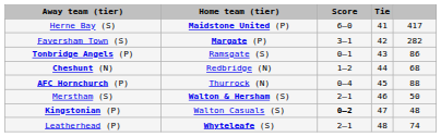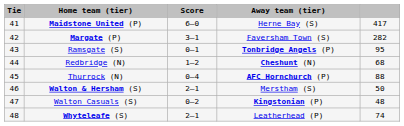columns swapped: Tie <-> Away team (tier)
Ramsgate (S) | column 5: 86 -> 95
Walton Casuals (S) | Score: bold -> normal
